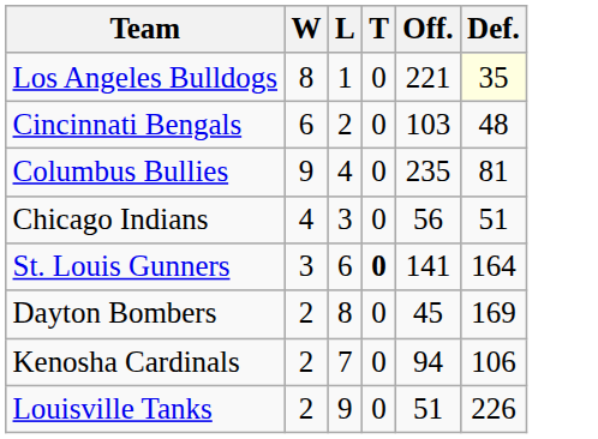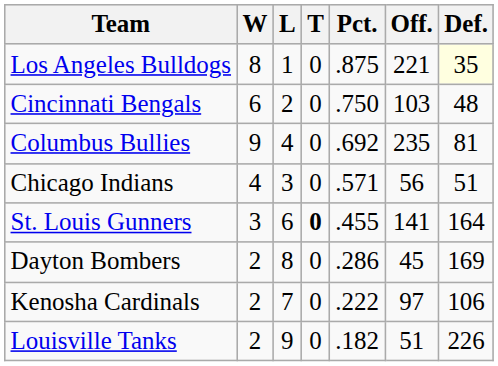+ column: Pct. | .875 | .750 | .692 | .571 | .455 | .286 | .222 | .182
Kenosha Cardinals | Off.: 94 -> 97
